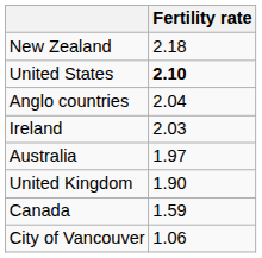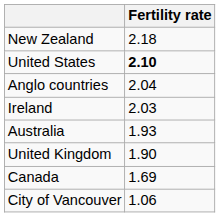Australia | Fertility rate: 1.97 -> 1.93
Canada | Fertility rate: 1.59 -> 1.69
